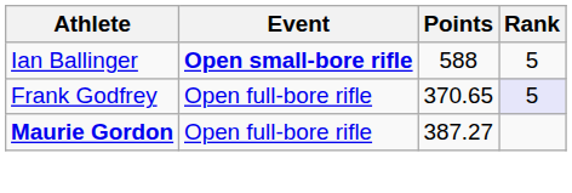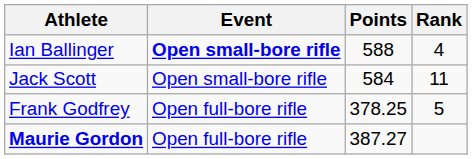Ian Ballinger | Rank: 5 -> 4
+ row: Jack Scott | Open small-bore rifle | 584 | 11
Frank Godfrey | Points: 370.65 -> 378.25
Frank Godfrey | Rank: lavender background -> no background
